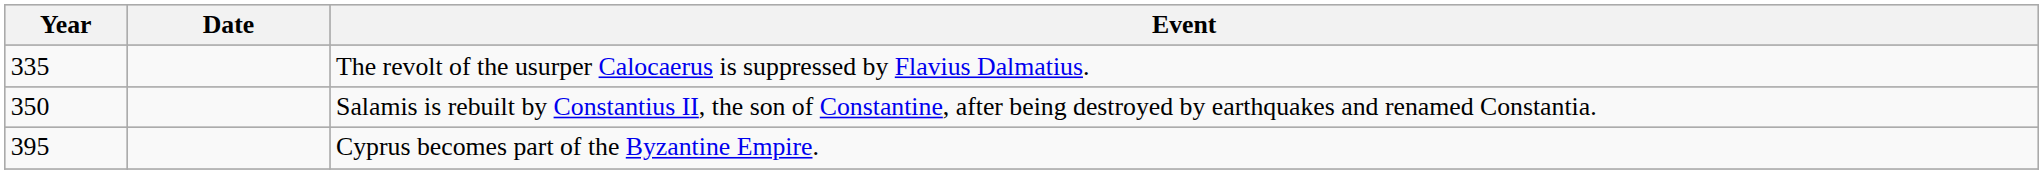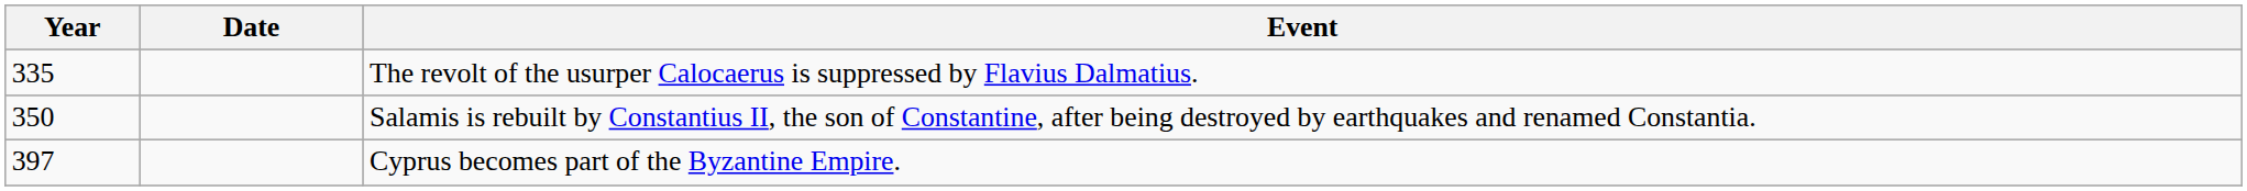Cyprus becomes part of the Byzantine Empire. | Year: 395 -> 397
